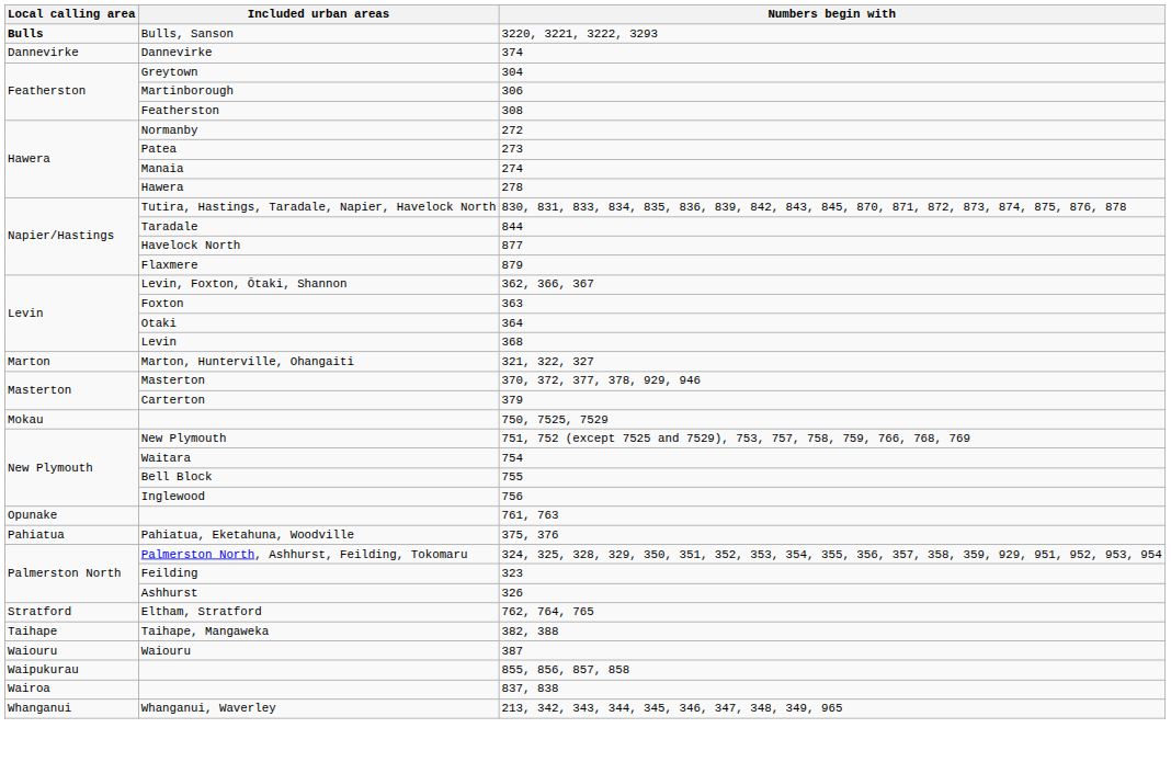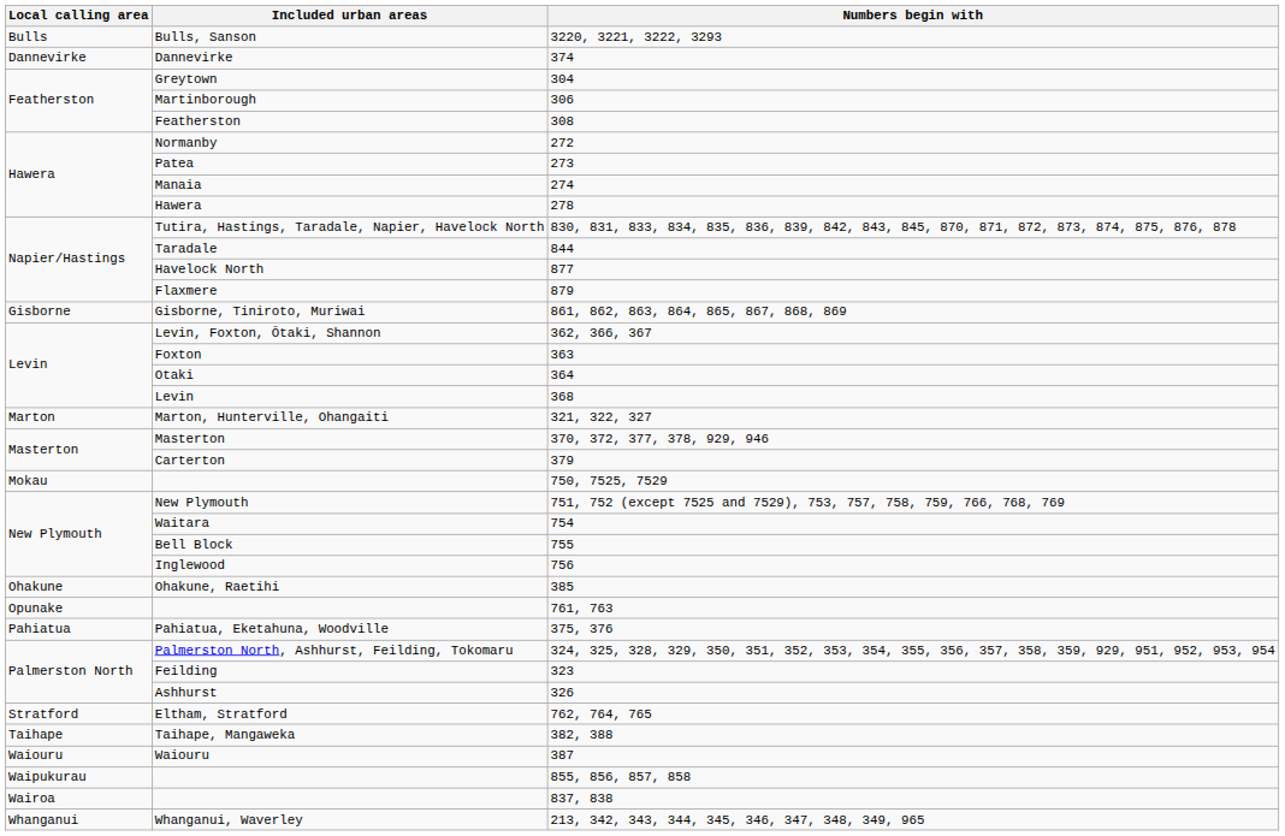Bulls, Sanson | Local calling area: bold -> normal
+ row: Gisborne | Gisborne, Tiniroto, Muriwai | 861, 862, 863, 864, 865, 867, 868, 869
+ row: Ohakune | Ohakune, Raetihi | 385
